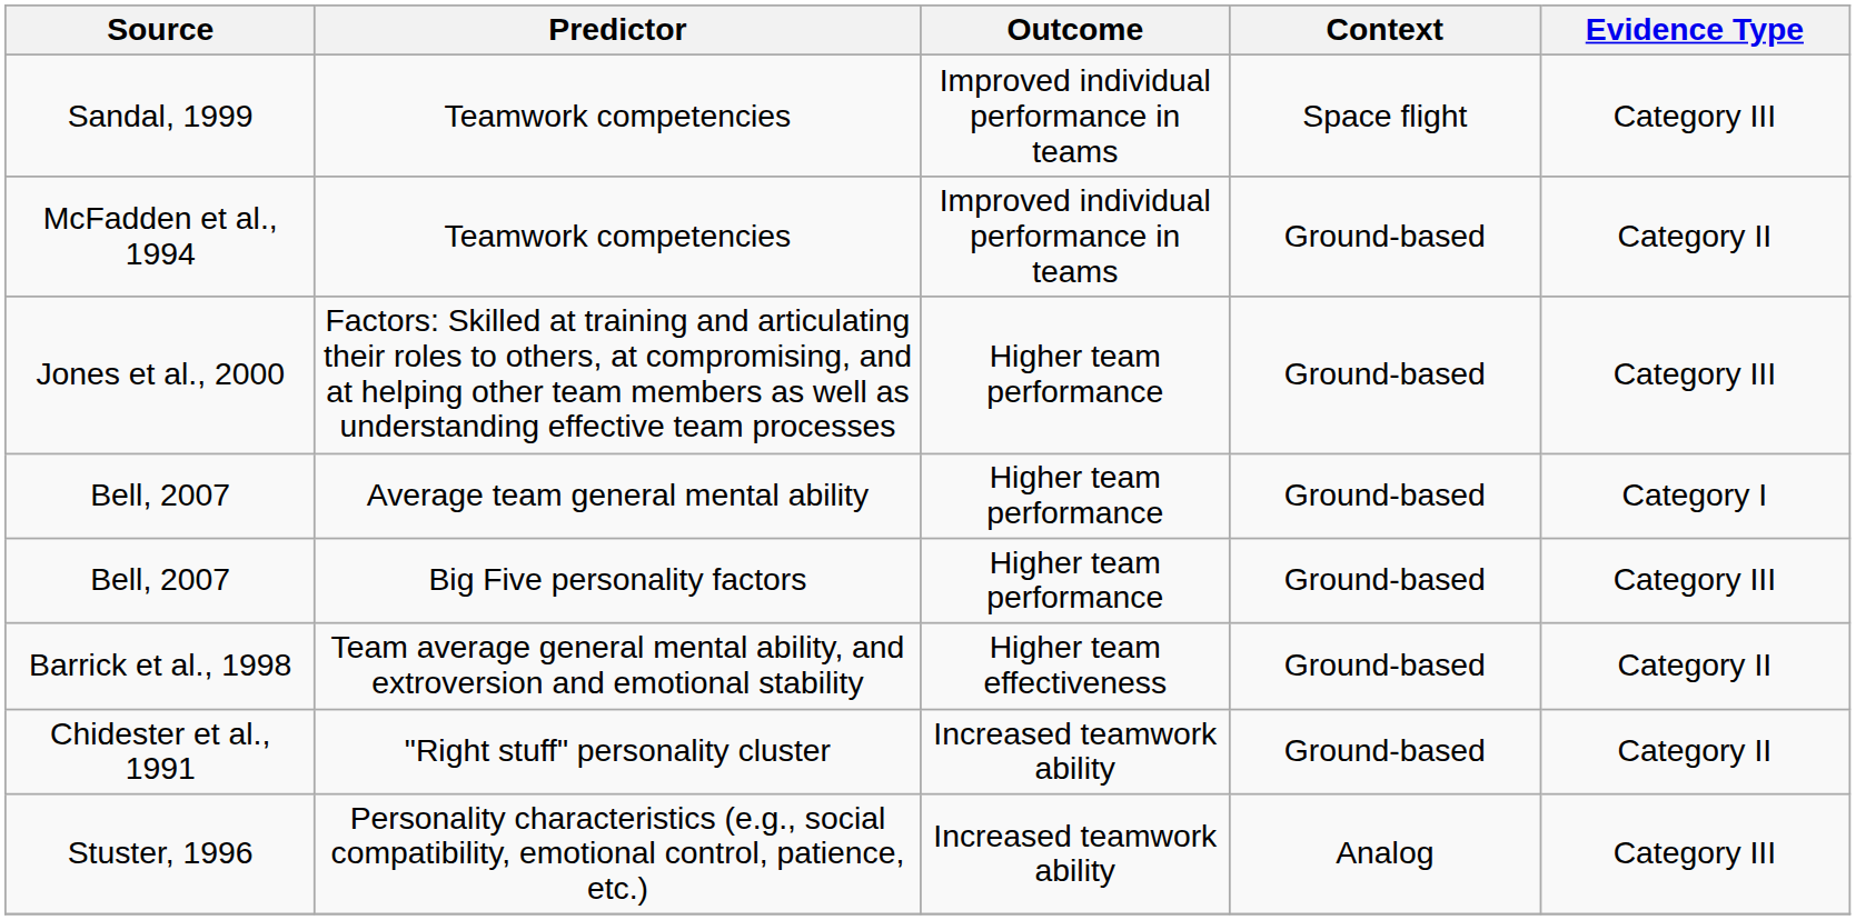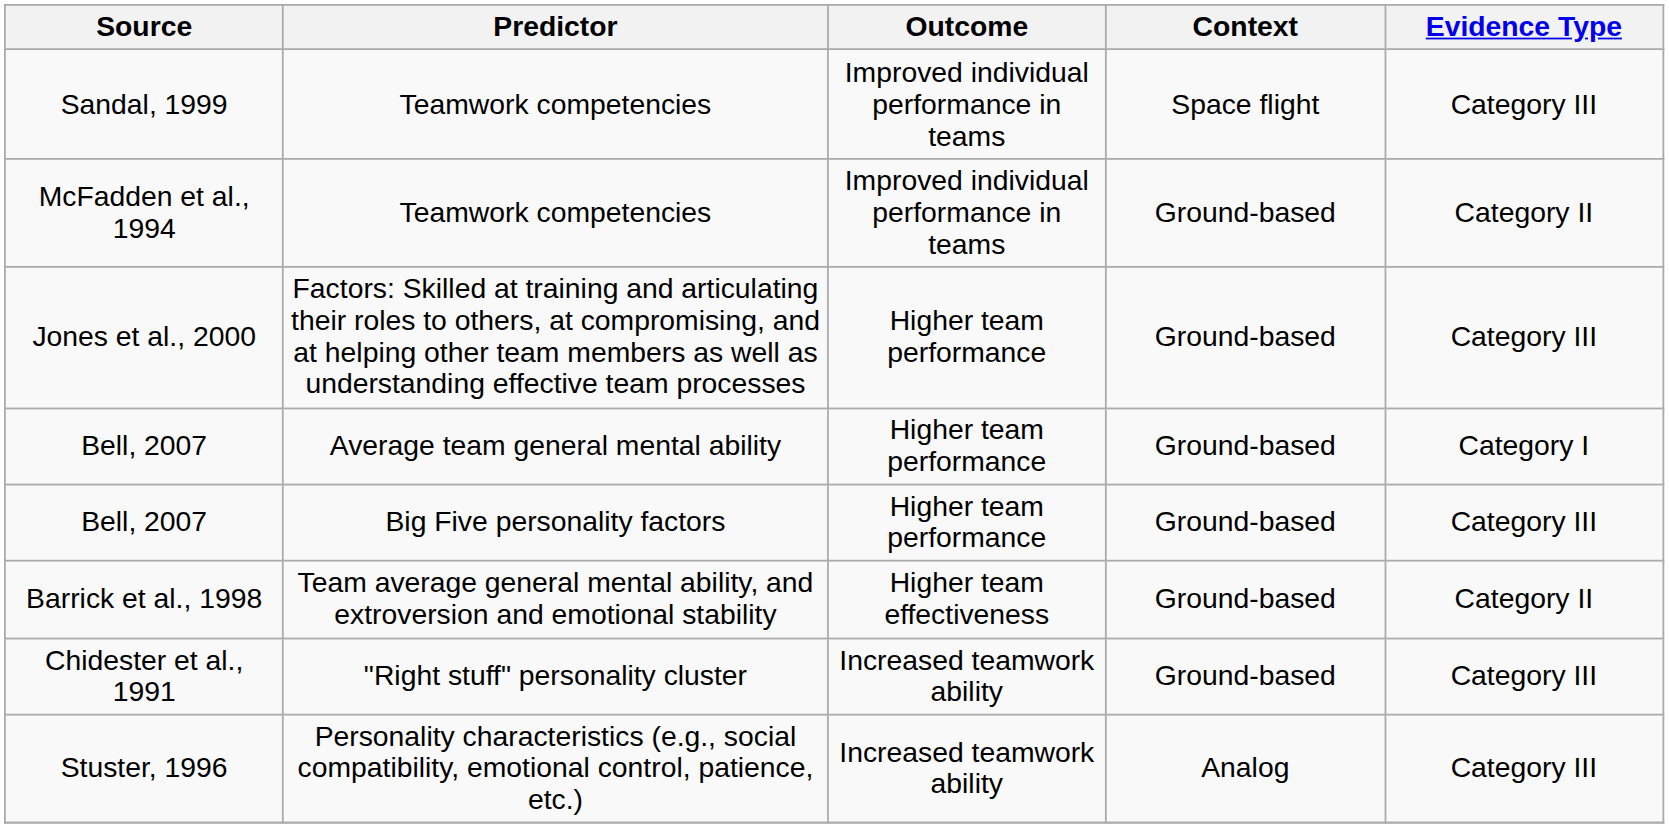Chidester et al., 1991 | Evidence Type: Category II -> Category III
